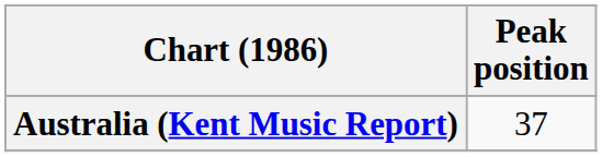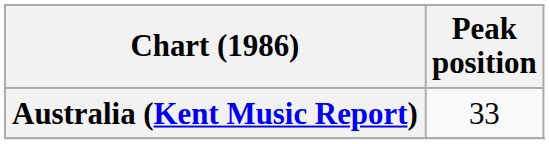Australia (Kent Music Report) | Peak position: 37 -> 33
